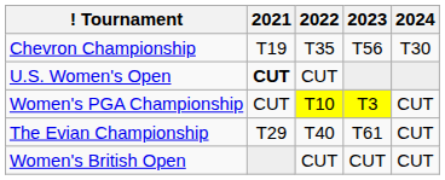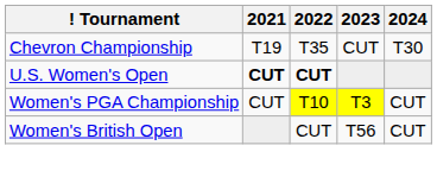Chevron Championship | 2023: T56 -> CUT
U.S. Women's Open | 2022: normal -> bold
- row: The Evian Championship | T29 | T40 | T61 | CUT
Women's British Open | 2023: CUT -> T56
